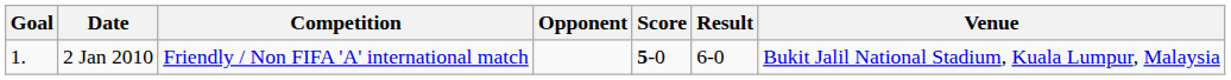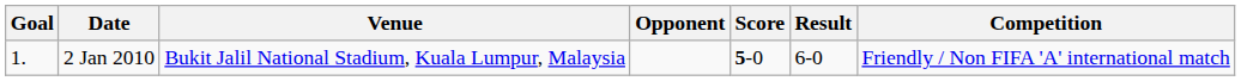columns swapped: Venue <-> Competition
